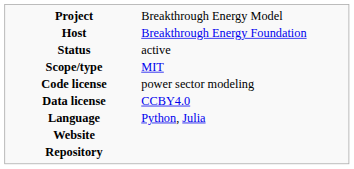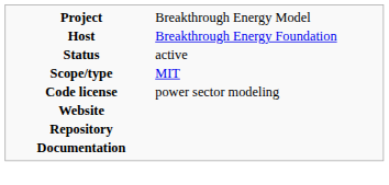- row: Data license | CCBY4.0
- row: Language | Python, Julia
+ row: Documentation
